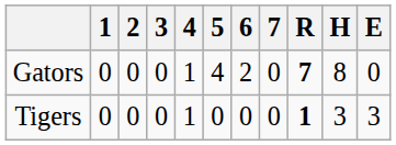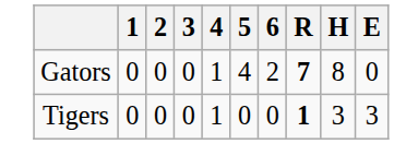- column: 7 | 0 | 0
